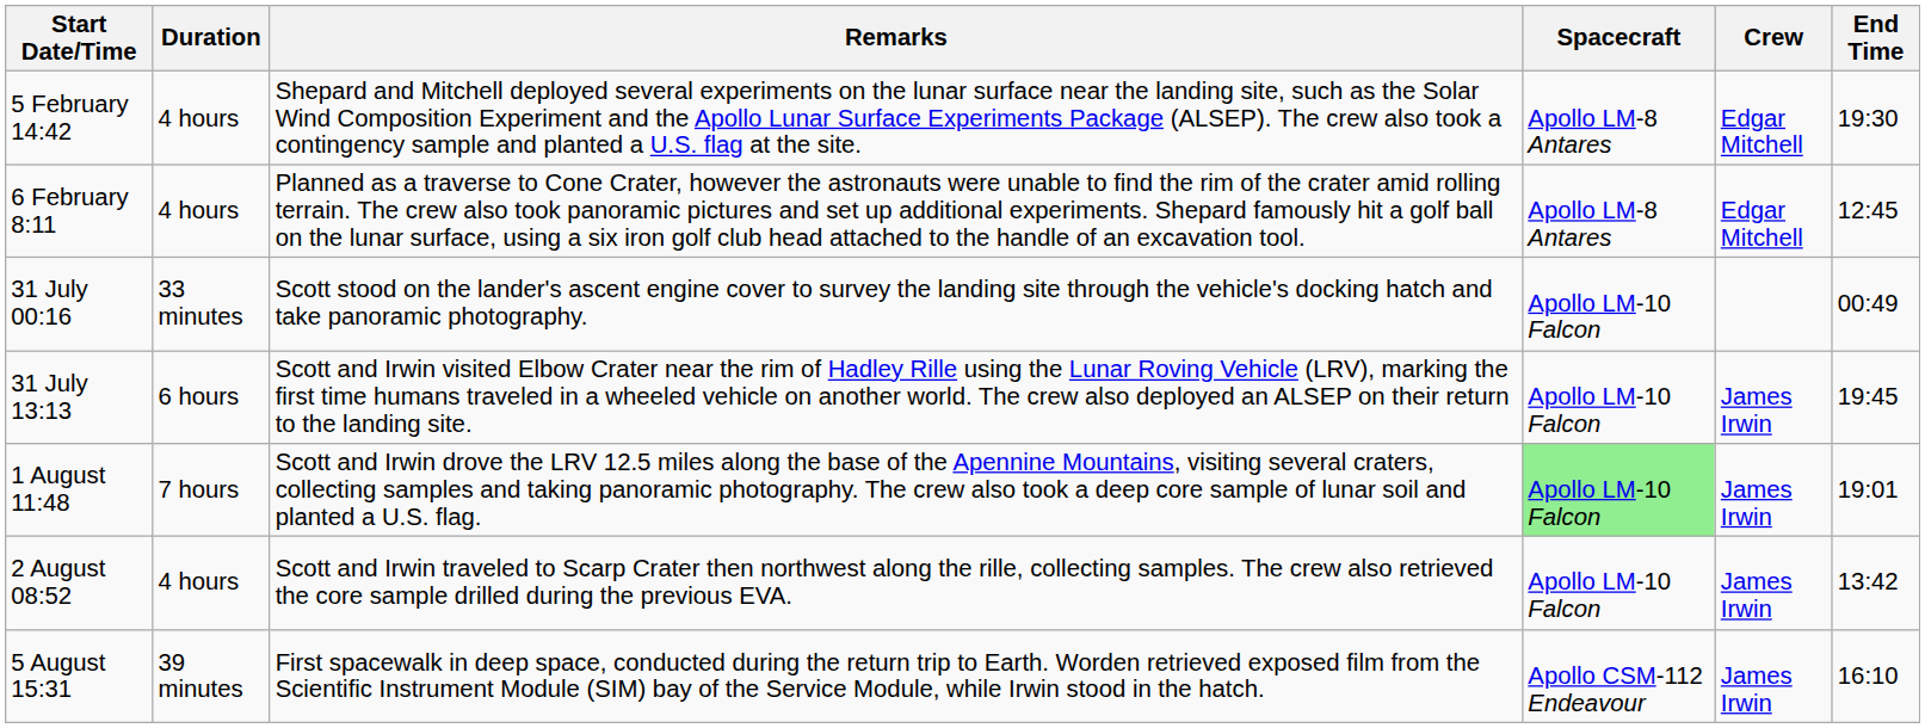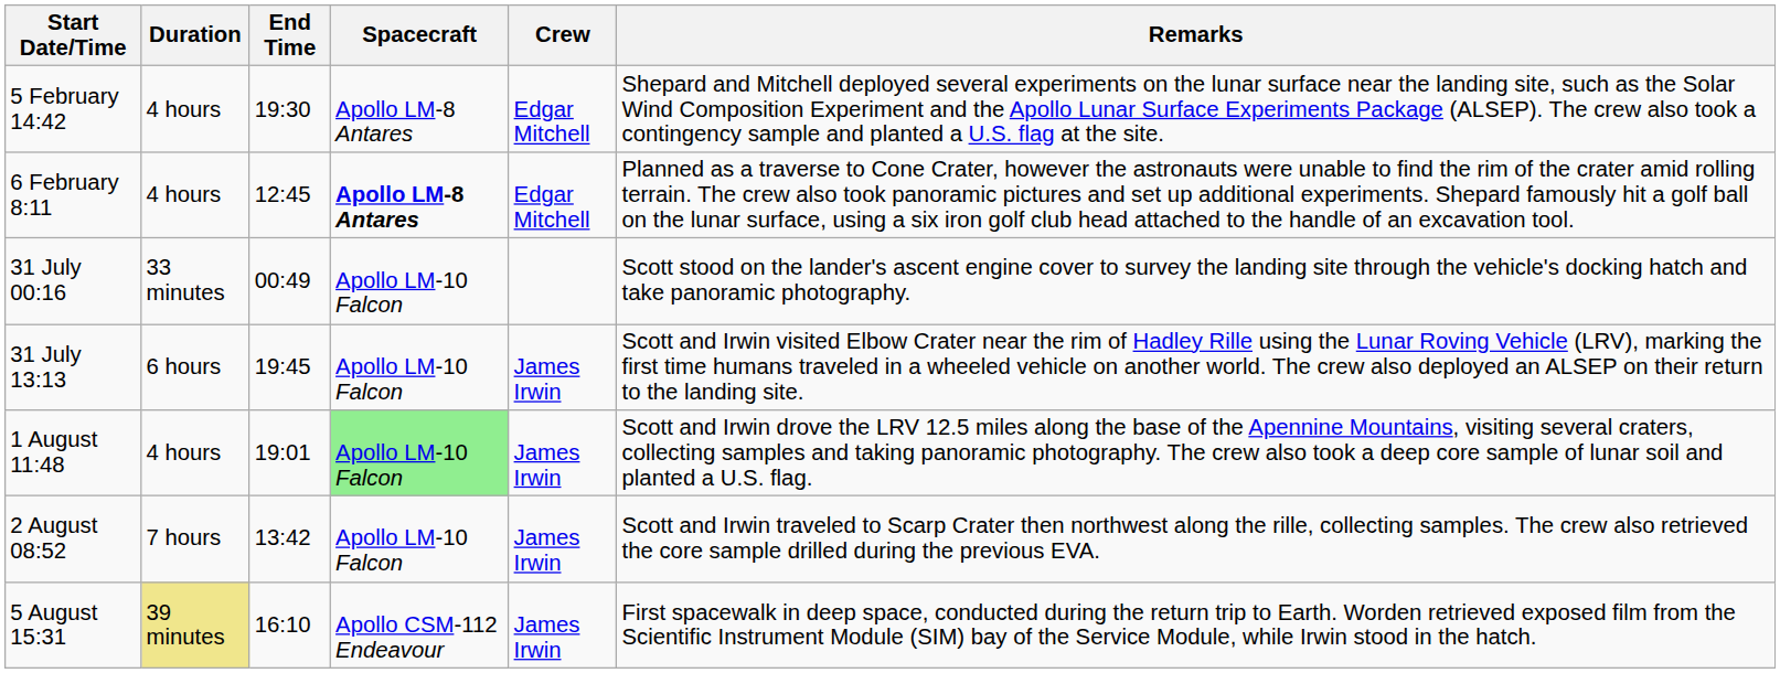columns swapped: End Time <-> Remarks
6 February 8:11 | Spacecraft: normal -> bold
1 August 11:48 | Duration: 7 hours -> 4 hours
2 August 08:52 | Duration: 4 hours -> 7 hours
5 August 15:31 | Duration: no background -> khaki background
